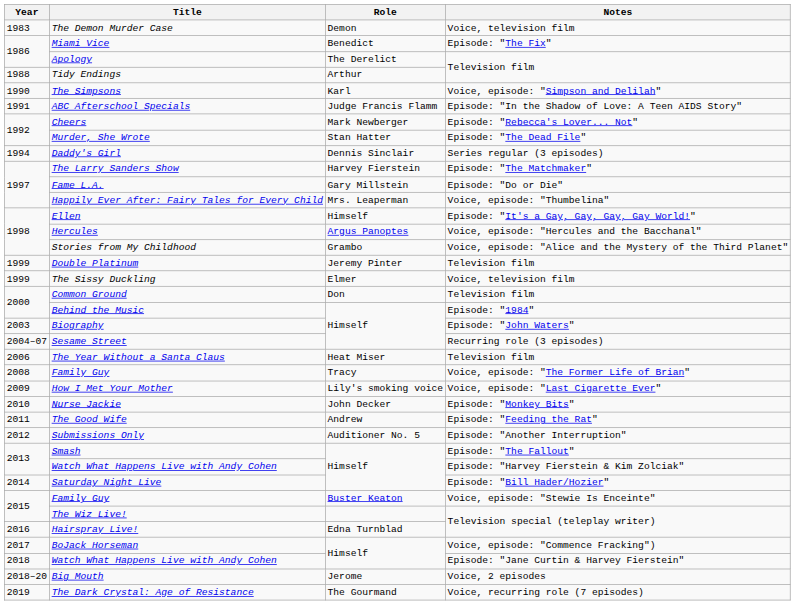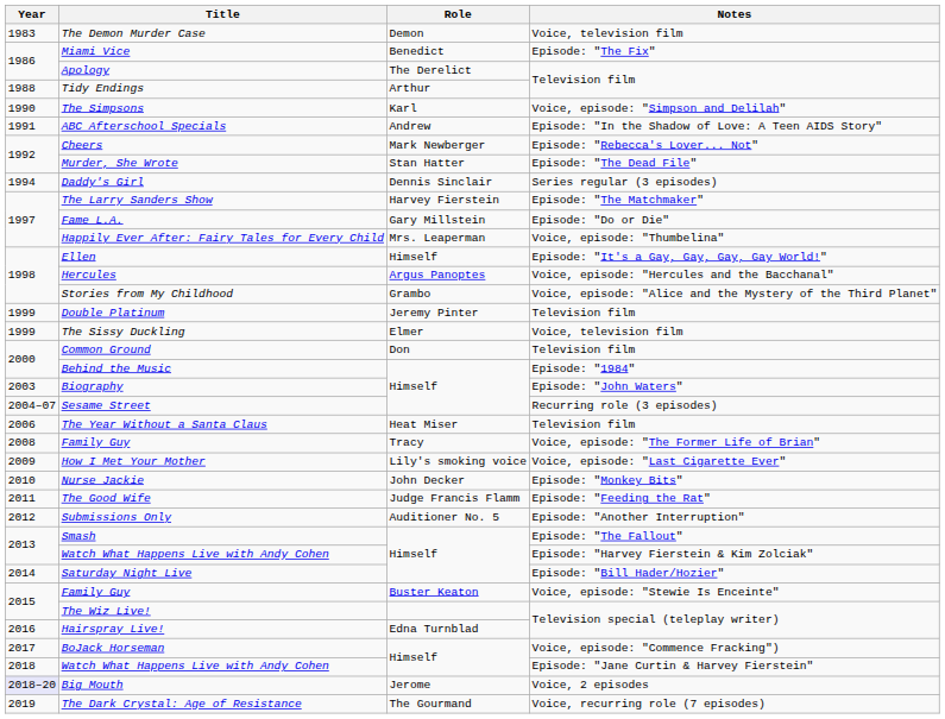ABC Afterschool Specials | Role: Judge Francis Flamm -> Andrew
The Good Wife | Role: Andrew -> Judge Francis Flamm
Big Mouth | Year: no background -> lavender background
